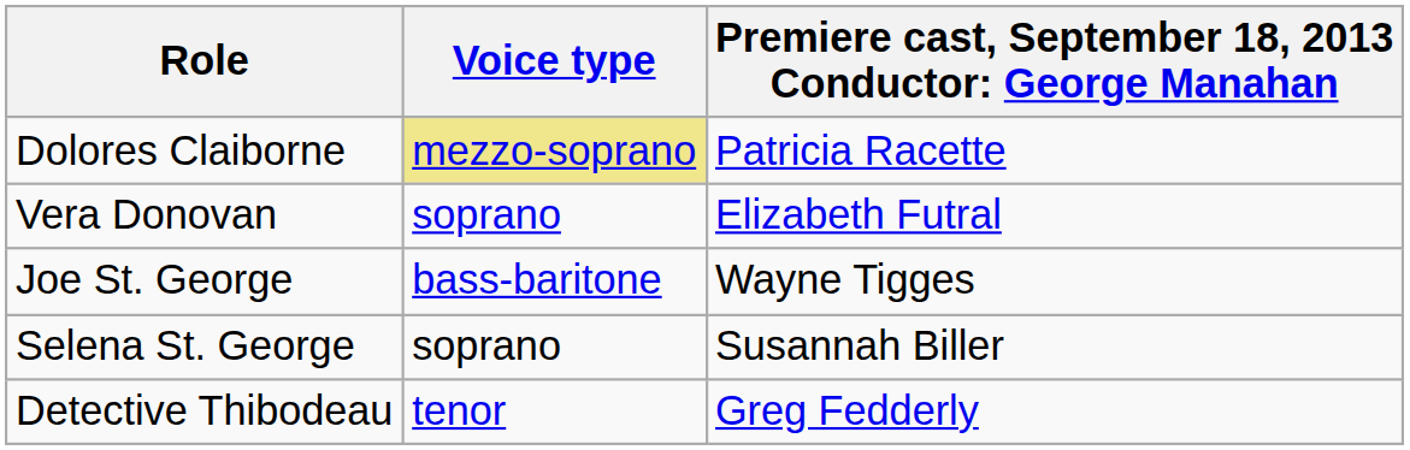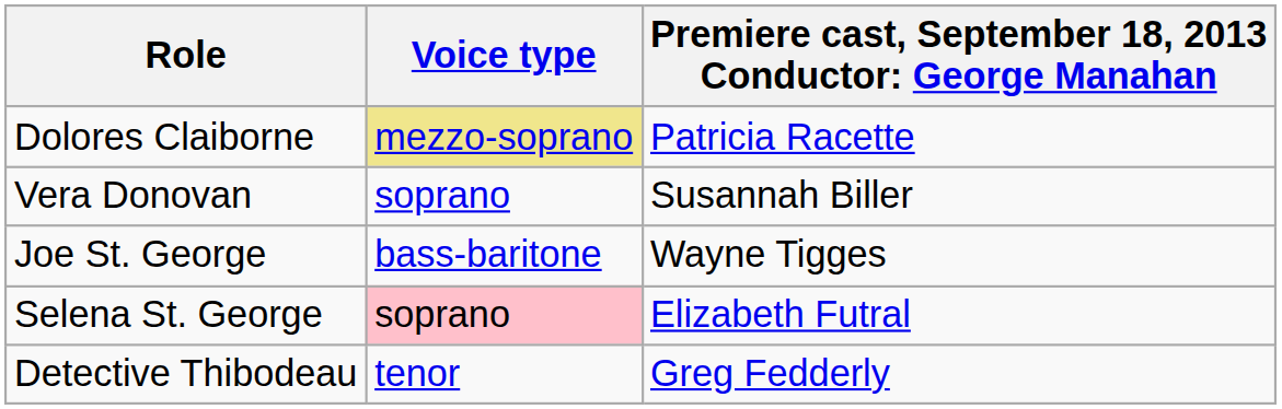Vera Donovan | column 3: Elizabeth Futral -> Susannah Biller
Selena St. George | Voice type: no background -> pink background
Selena St. George | column 3: Susannah Biller -> Elizabeth Futral
